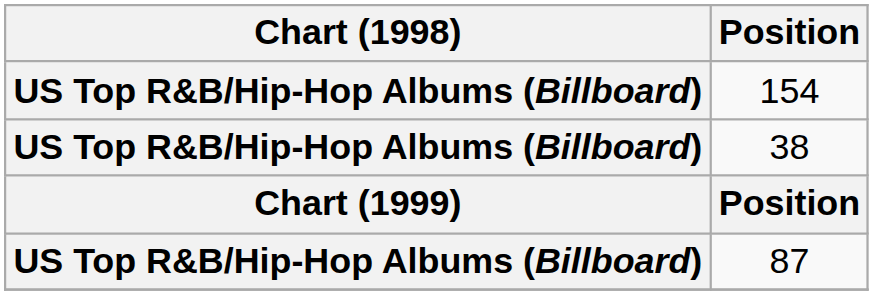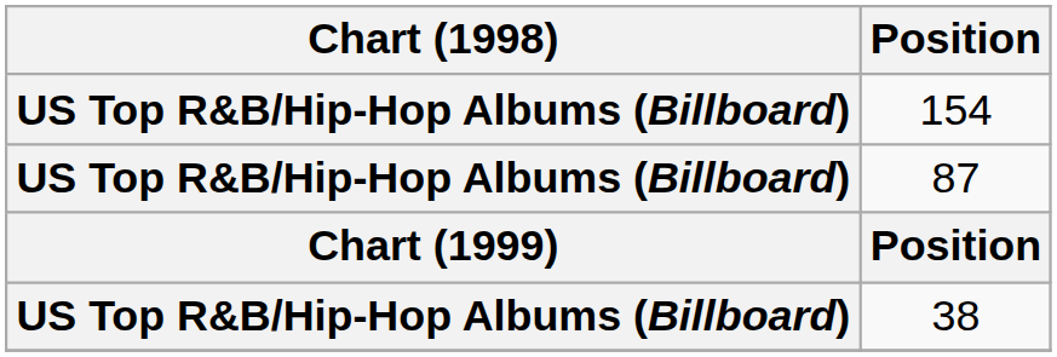rows swapped: 38 <-> 87
